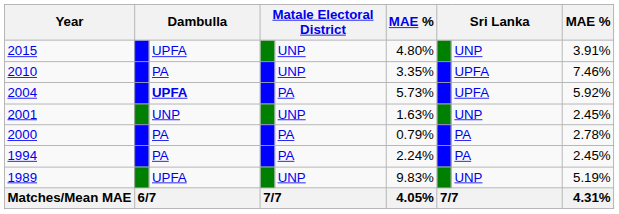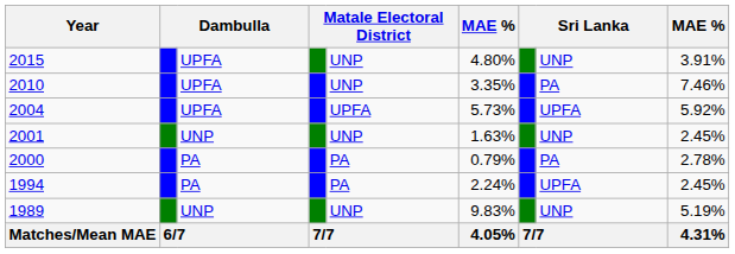2010 | column 3: PA -> UPFA
2010 | column 8: UPFA -> PA
2004 | column 3: bold -> normal
2004 | column 5: PA -> UPFA
1994 | column 8: PA -> UPFA
1989 | column 3: UPFA -> UNP
